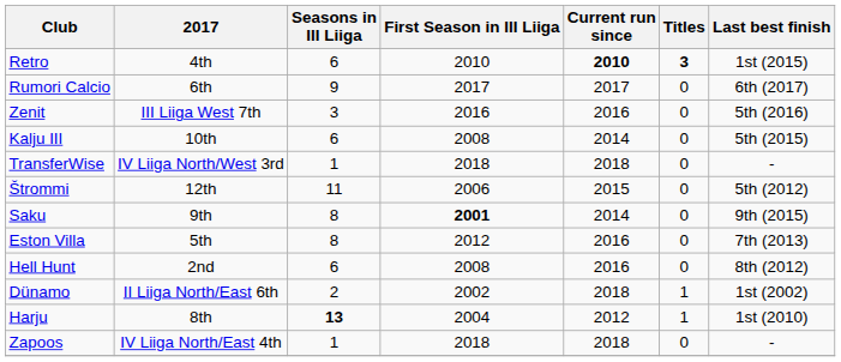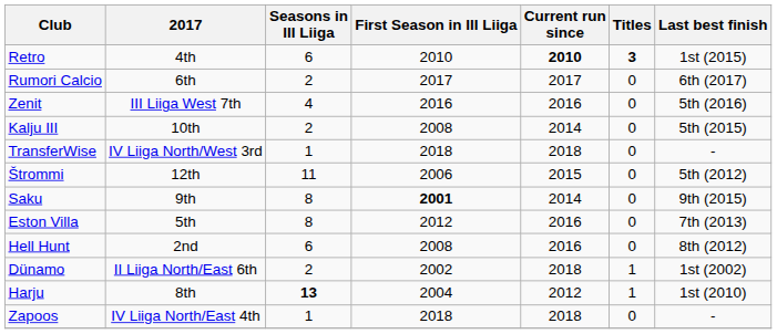Rumori Calcio | Seasons in III Liiga: 9 -> 2
Zenit | Seasons in III Liiga: 3 -> 4
Kalju III | Seasons in III Liiga: 6 -> 2
